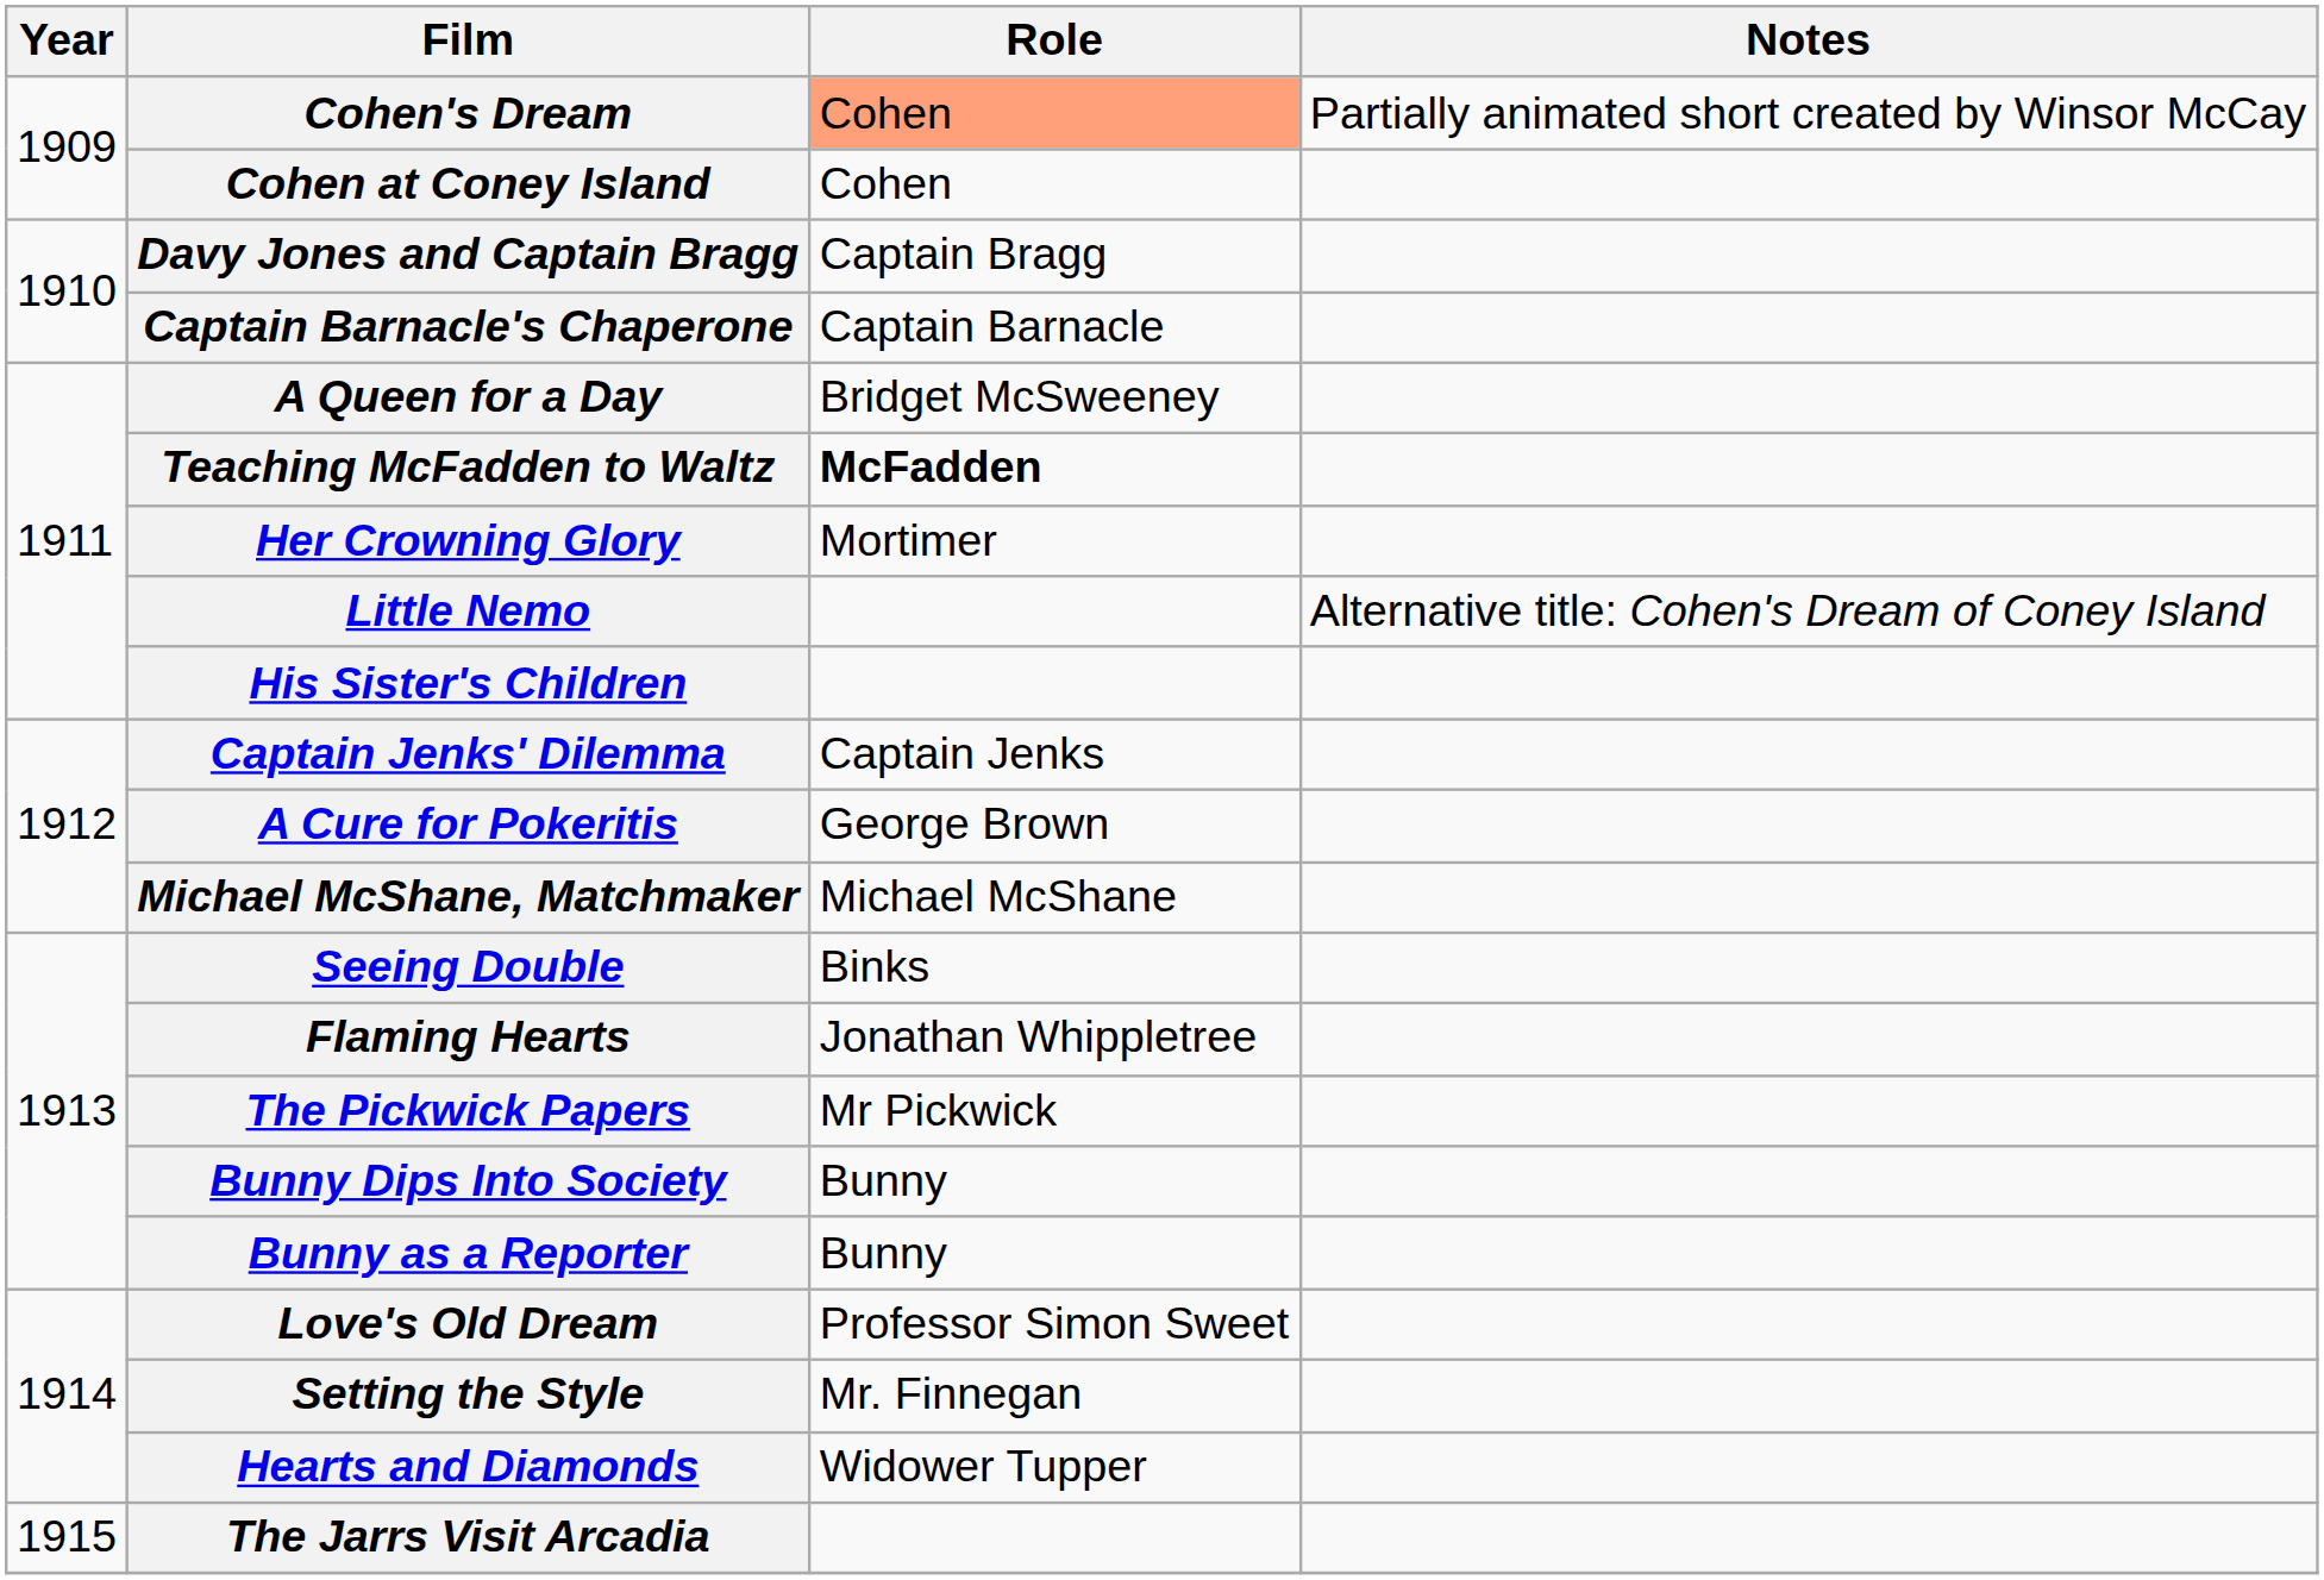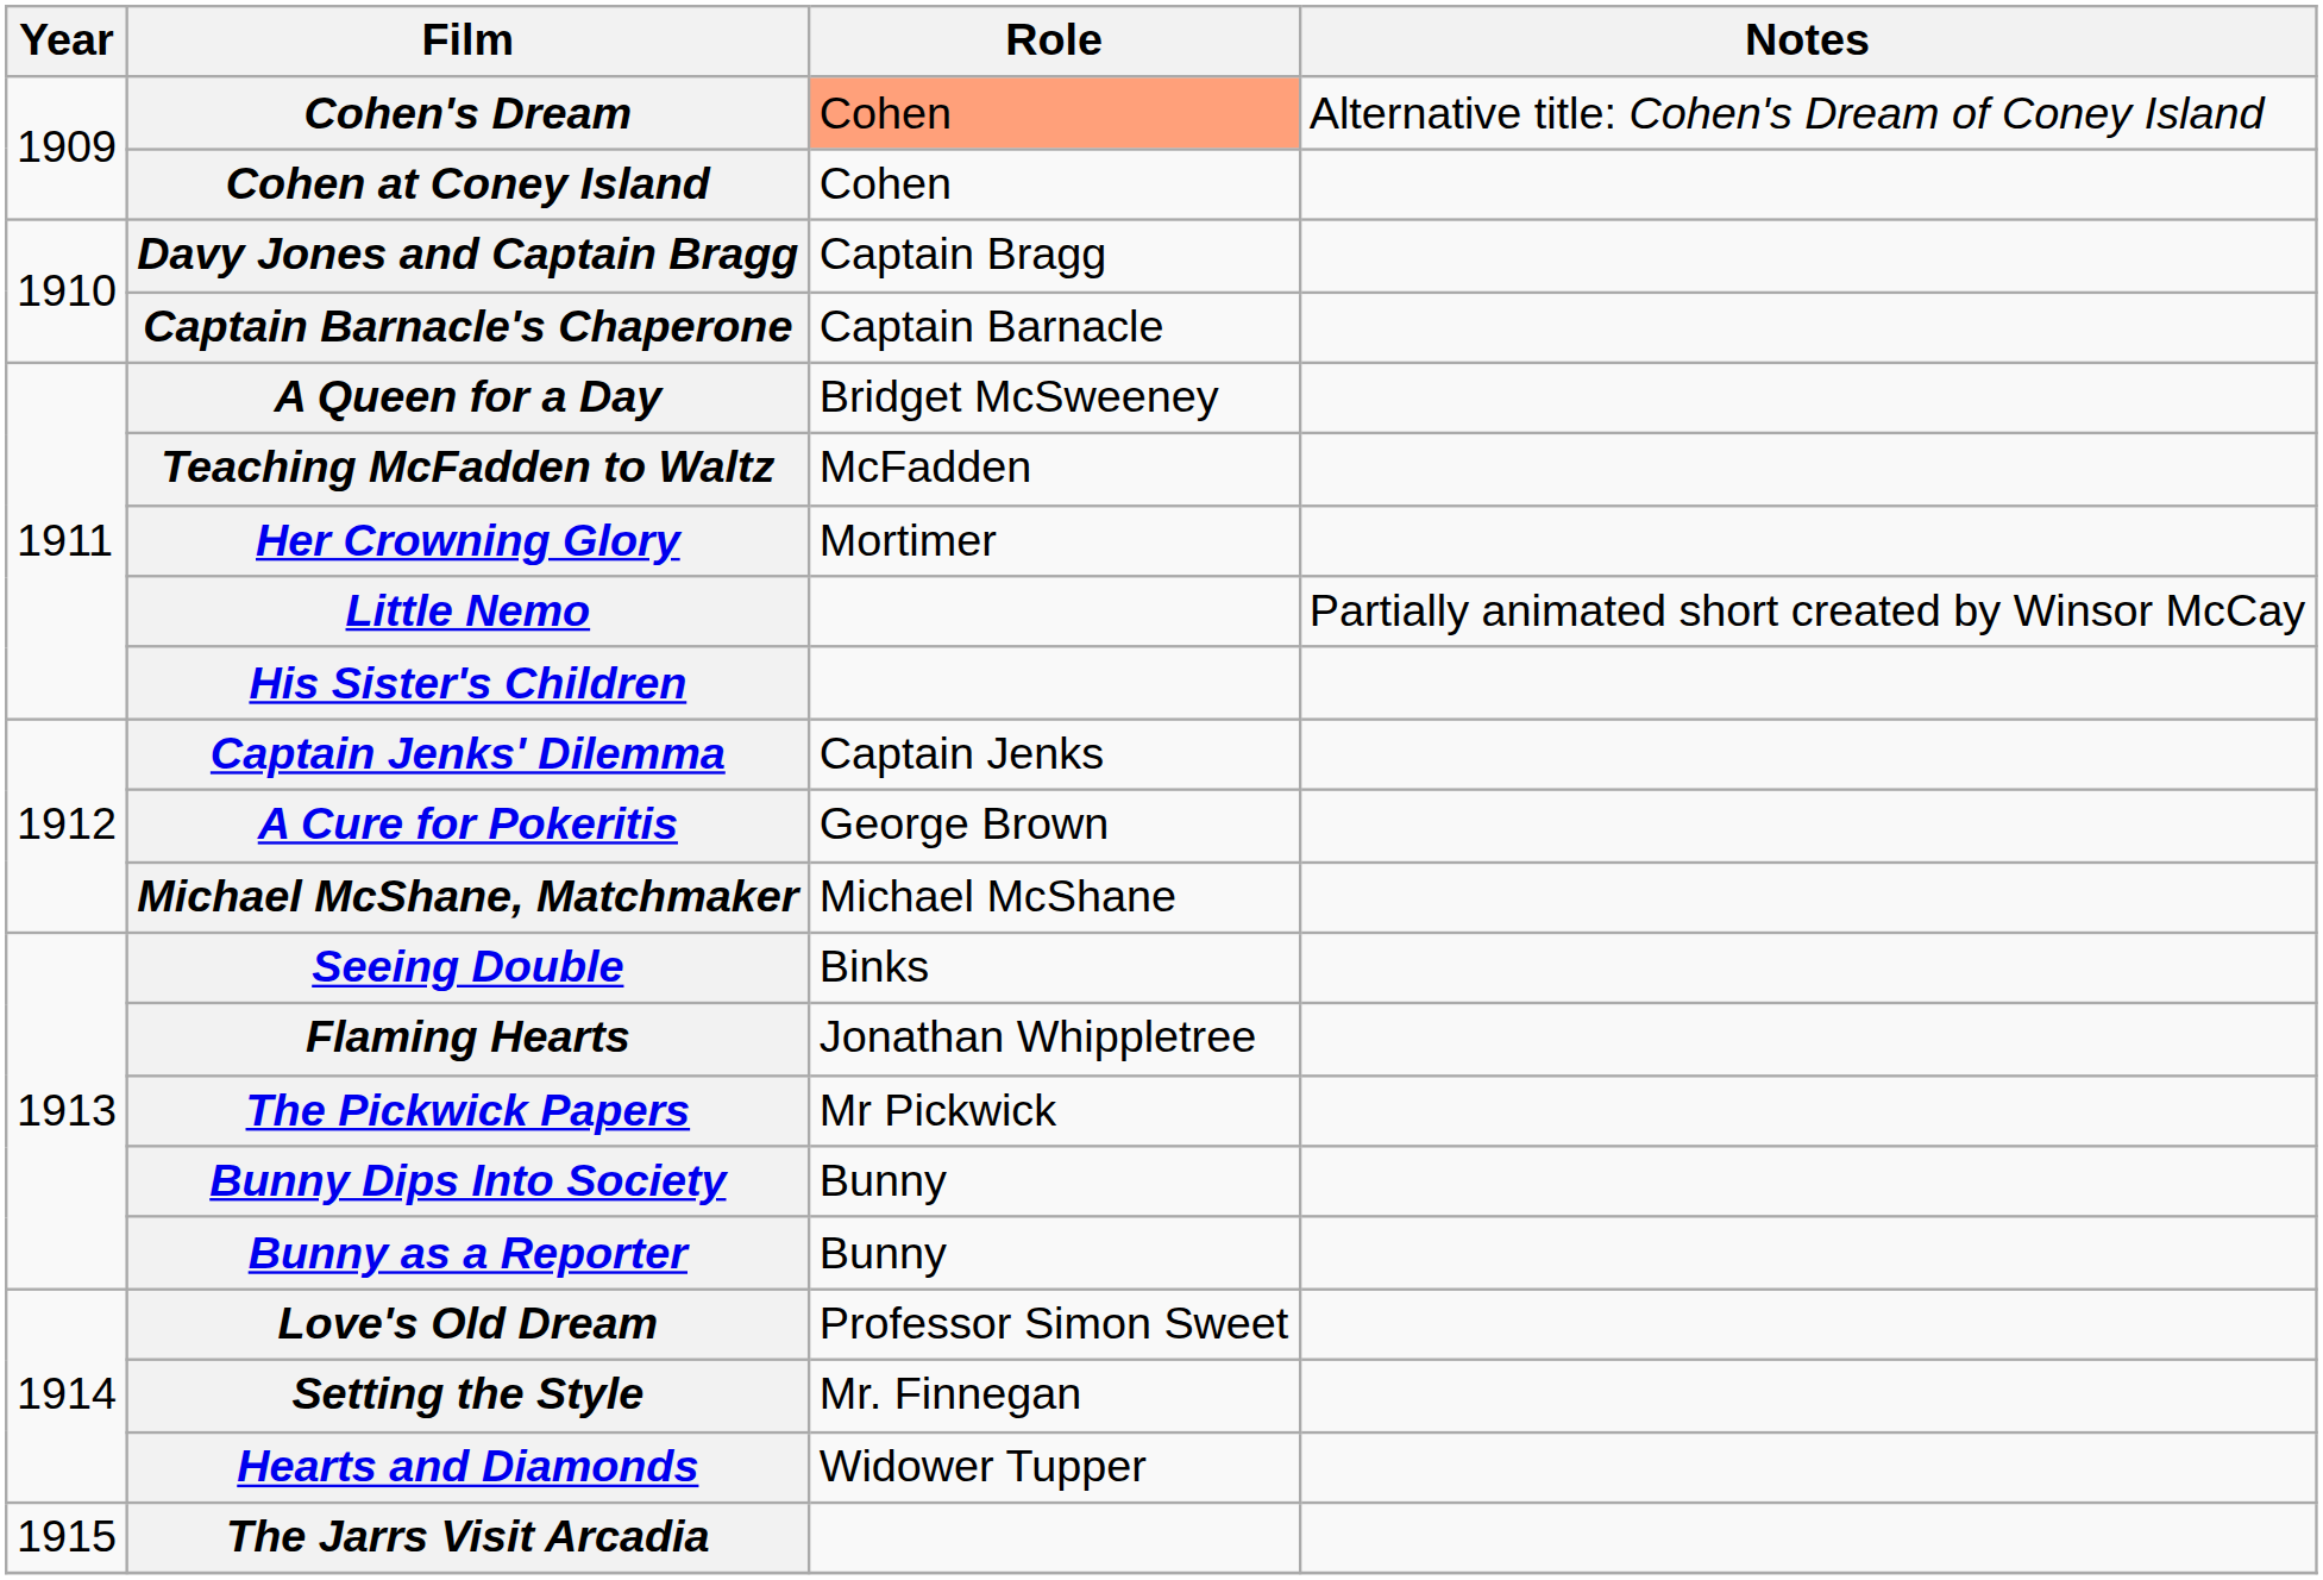Cohen's Dream | Notes: Partially animated short created by Winsor McCay -> Alternative title: Cohen's Dream of Coney Island
Teaching McFadden to Waltz | Role: bold -> normal
Little Nemo | Notes: Alternative title: Cohen's Dream of Coney Island -> Partially animated short created by Winsor McCay
